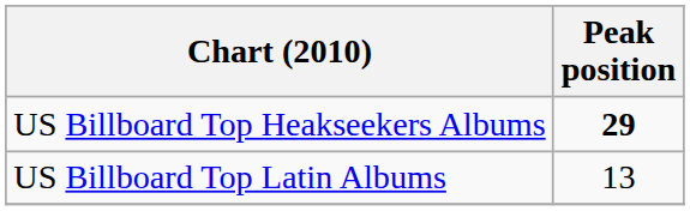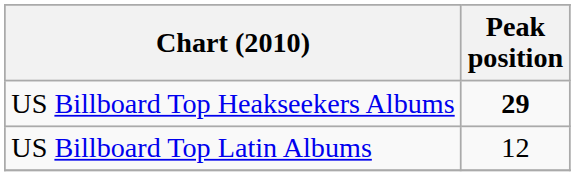US Billboard Top Latin Albums | Peak position: 13 -> 12
